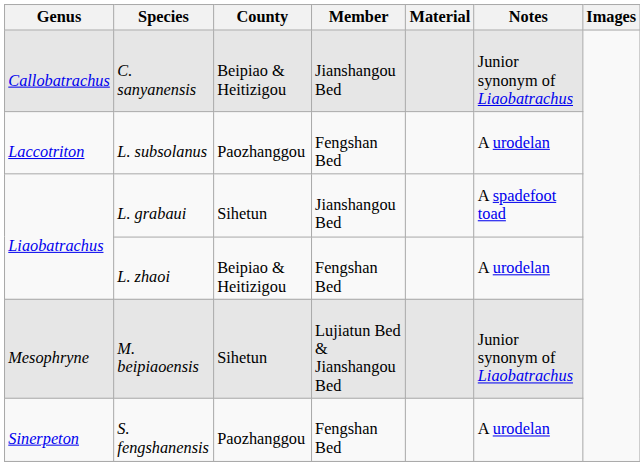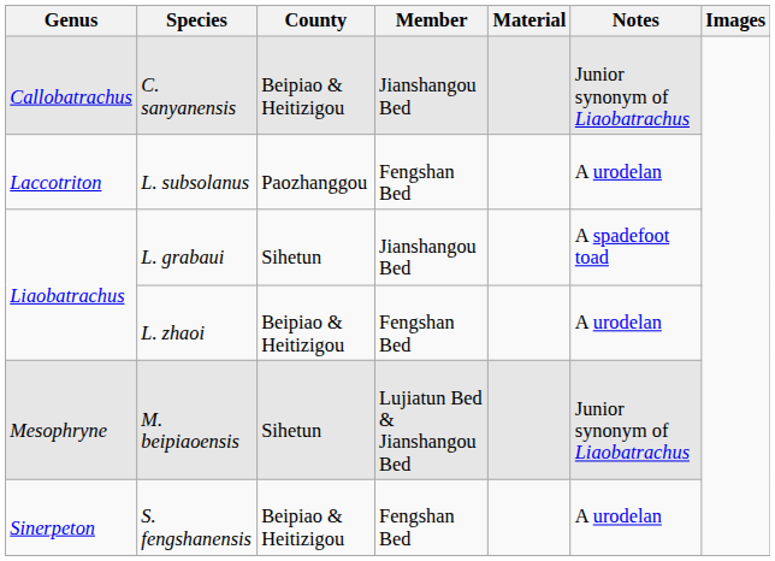S. fengshanensis | County: Paozhanggou -> Beipiao & Heitizigou
